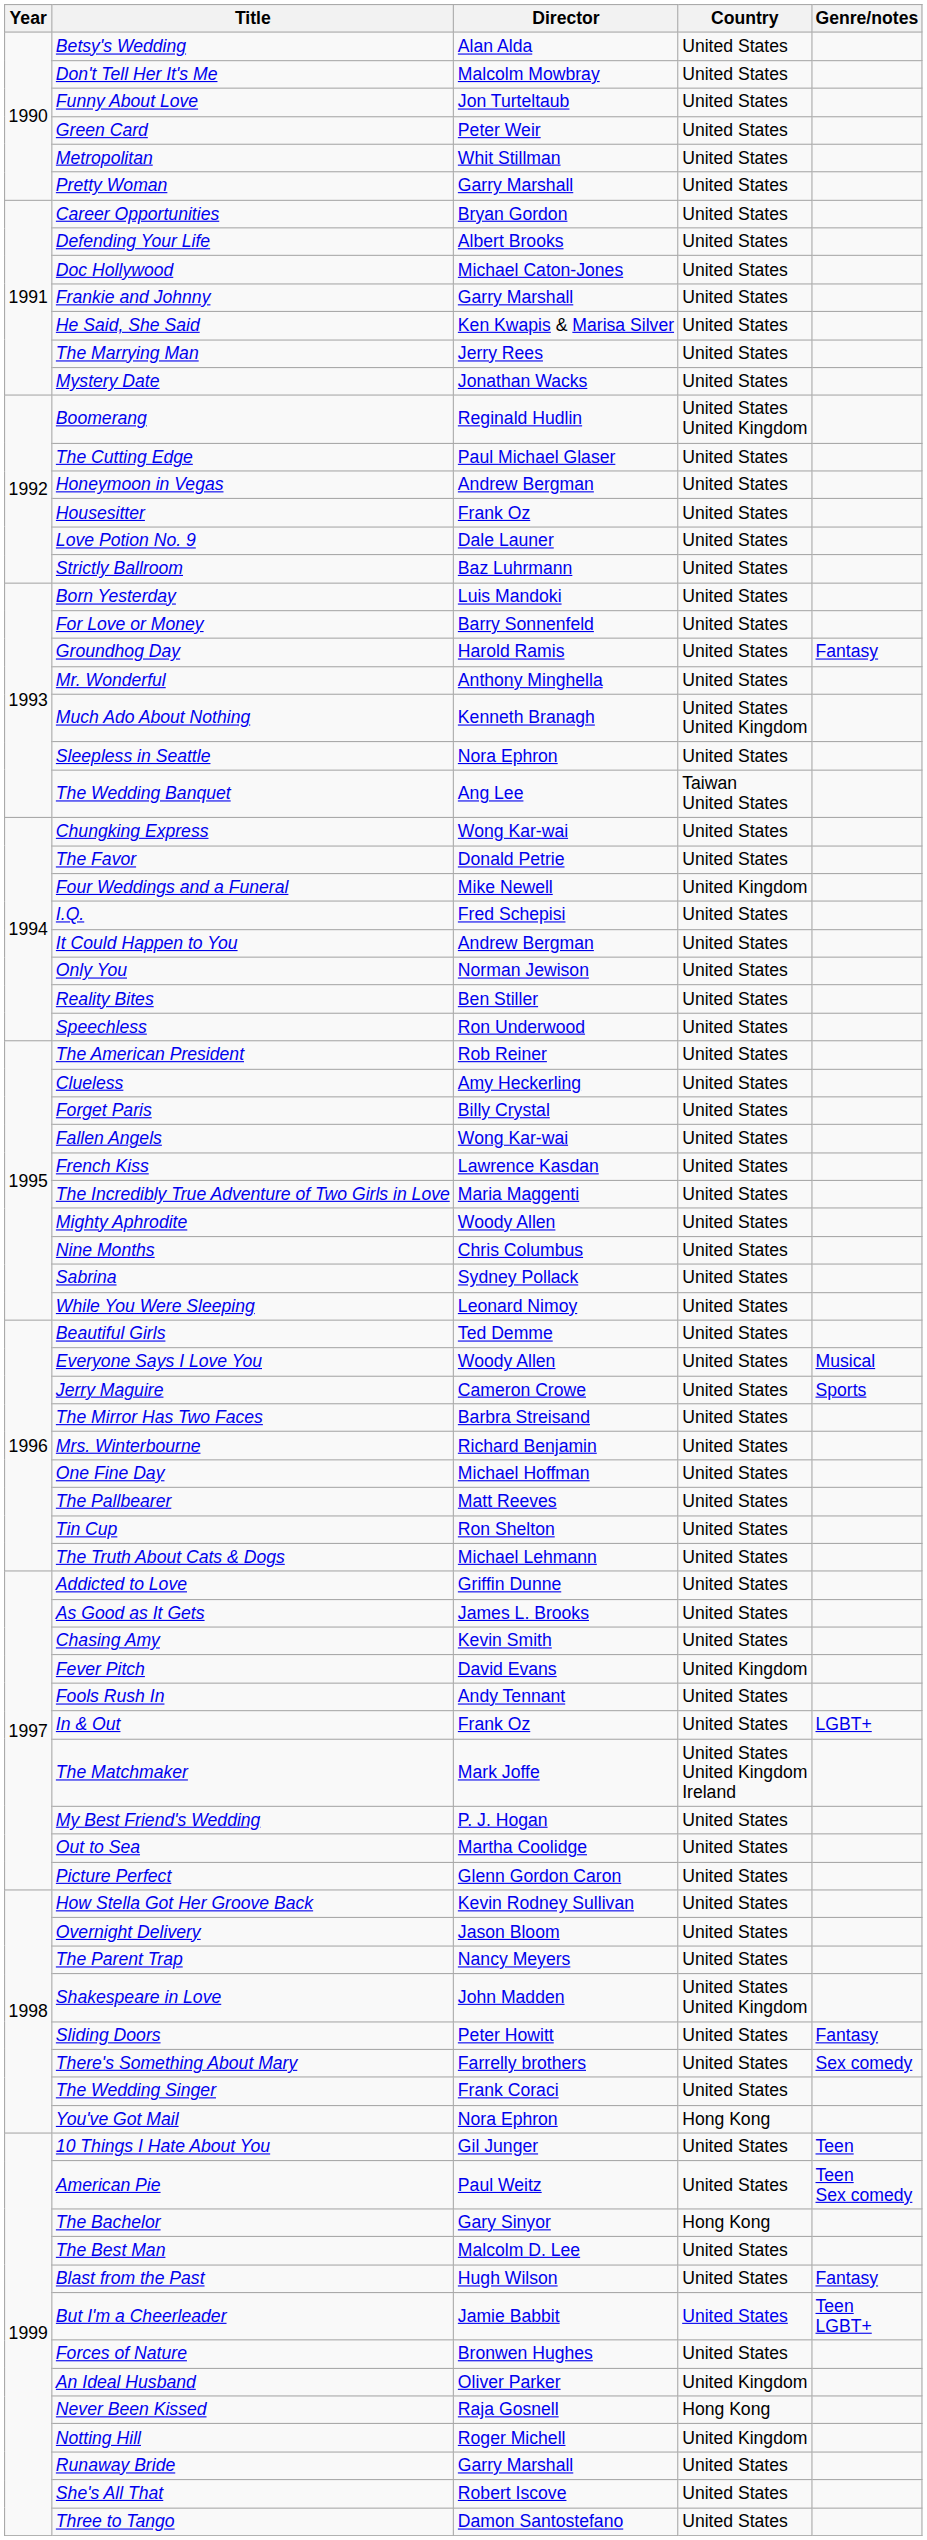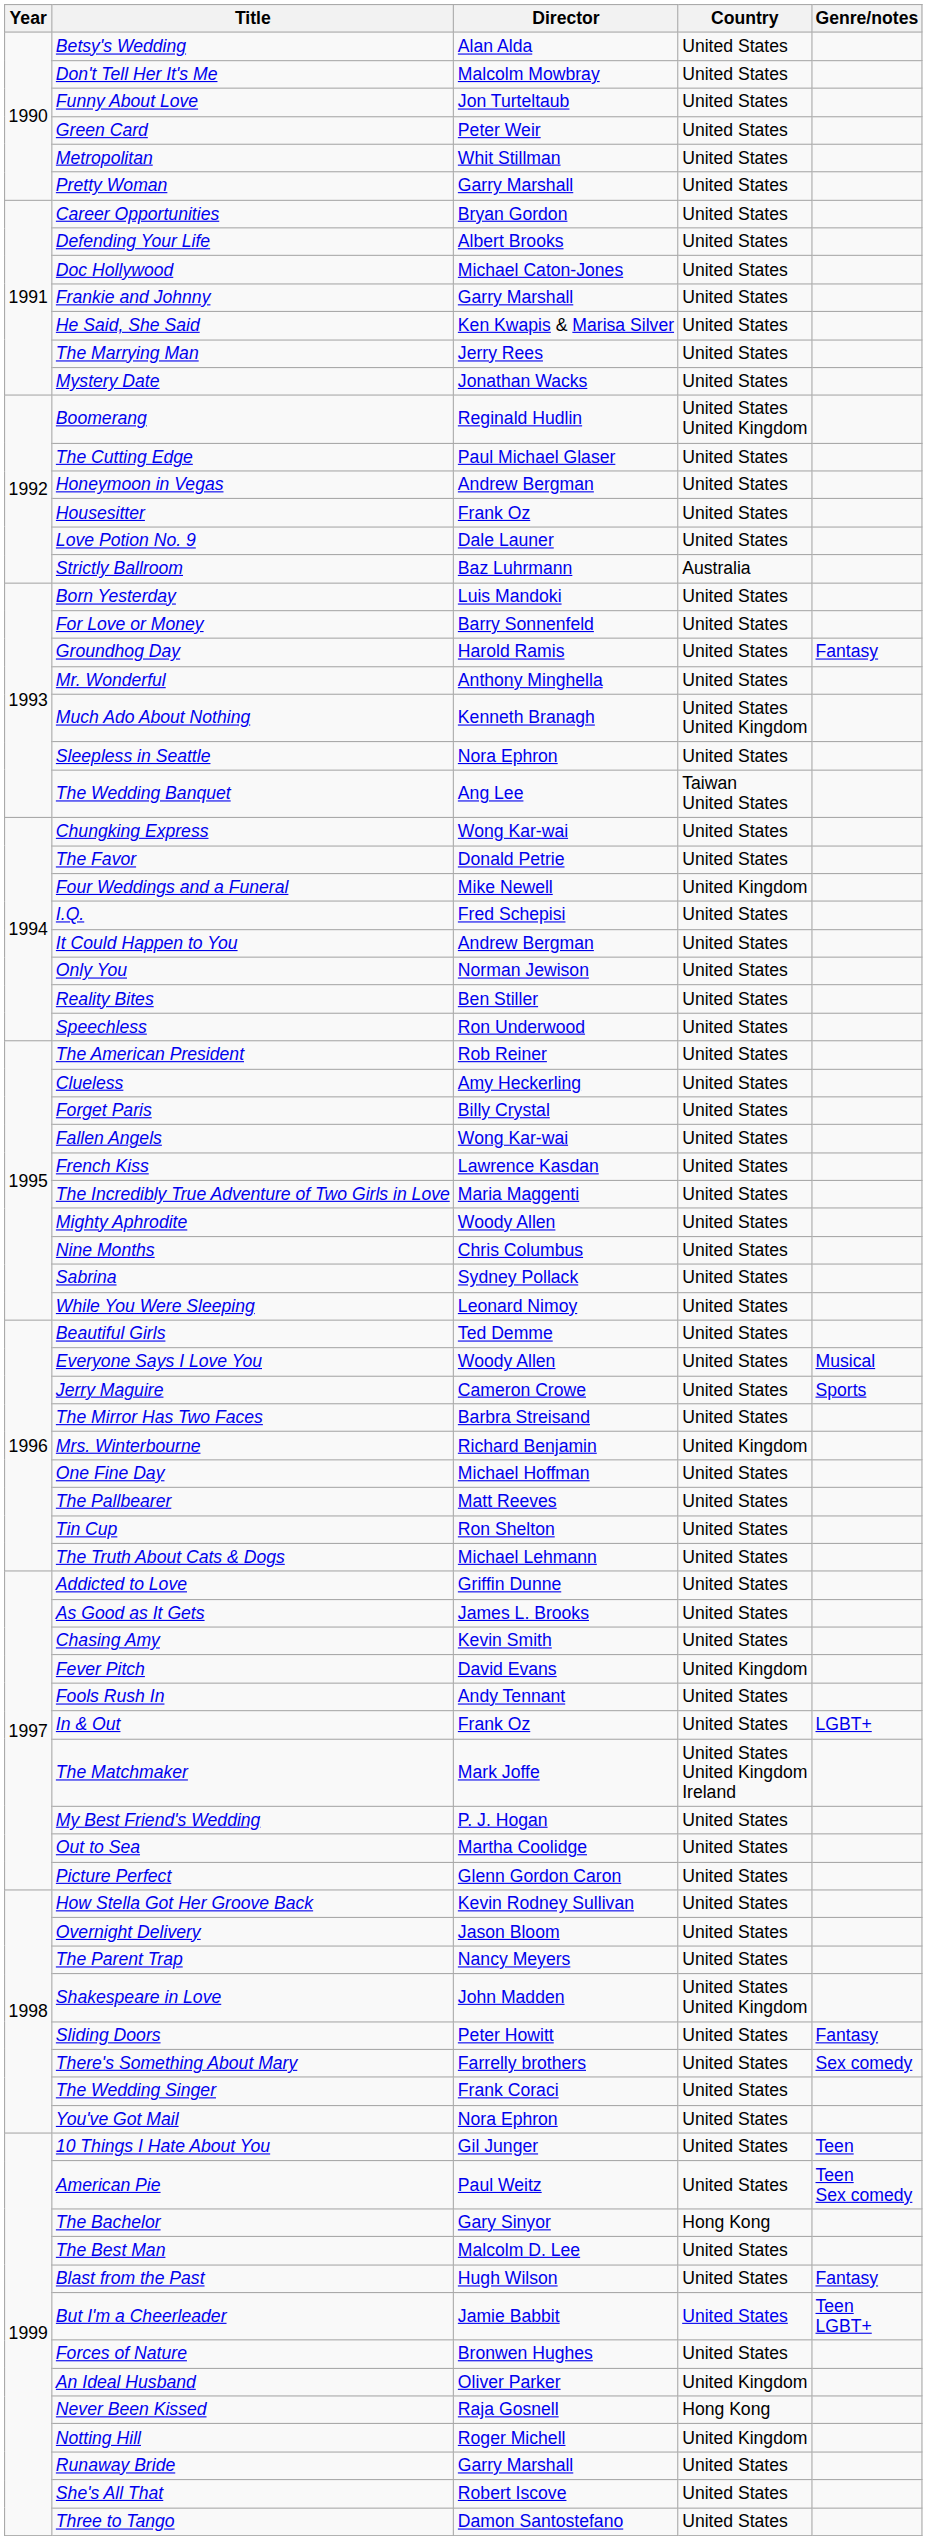Strictly Ballroom | Country: United States -> Australia
Mrs. Winterbourne | Country: United States -> United Kingdom
You've Got Mail | Country: Hong Kong -> United States
